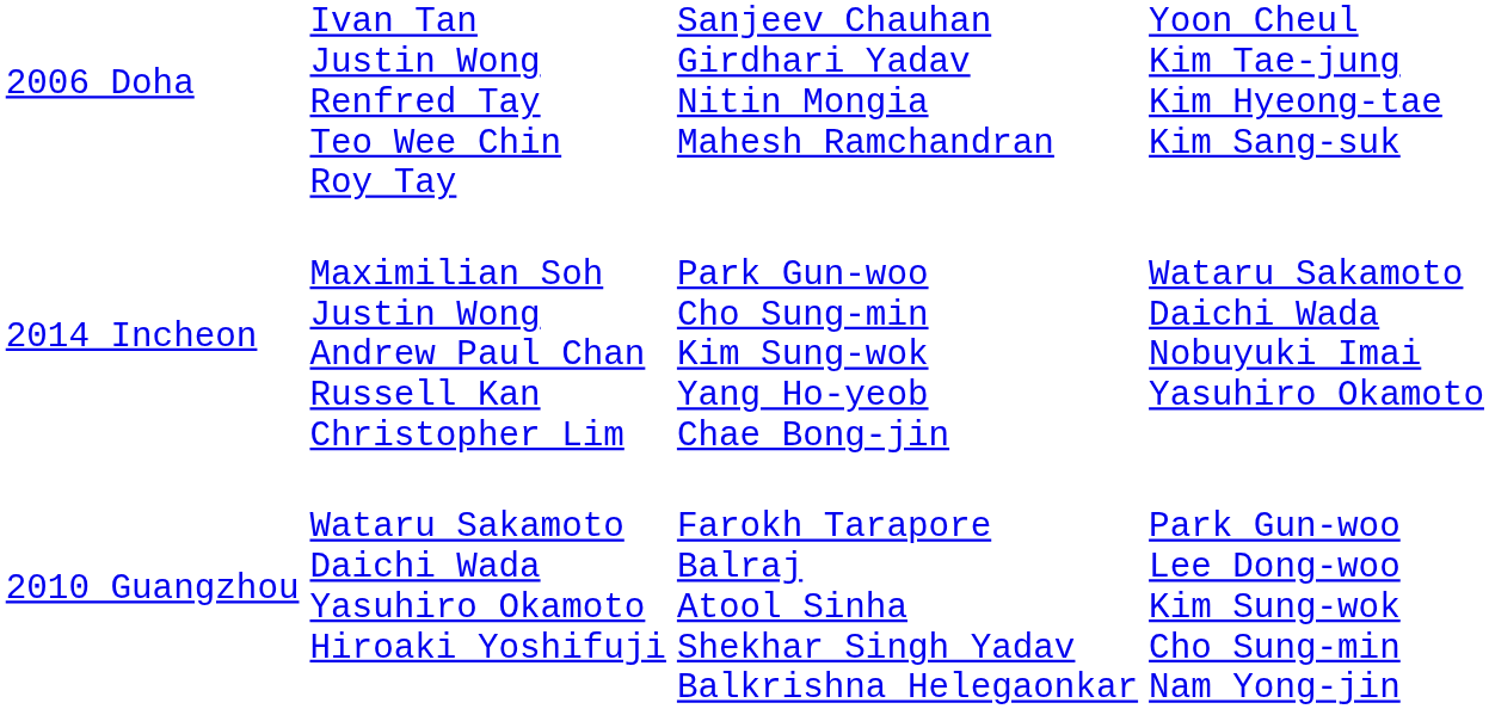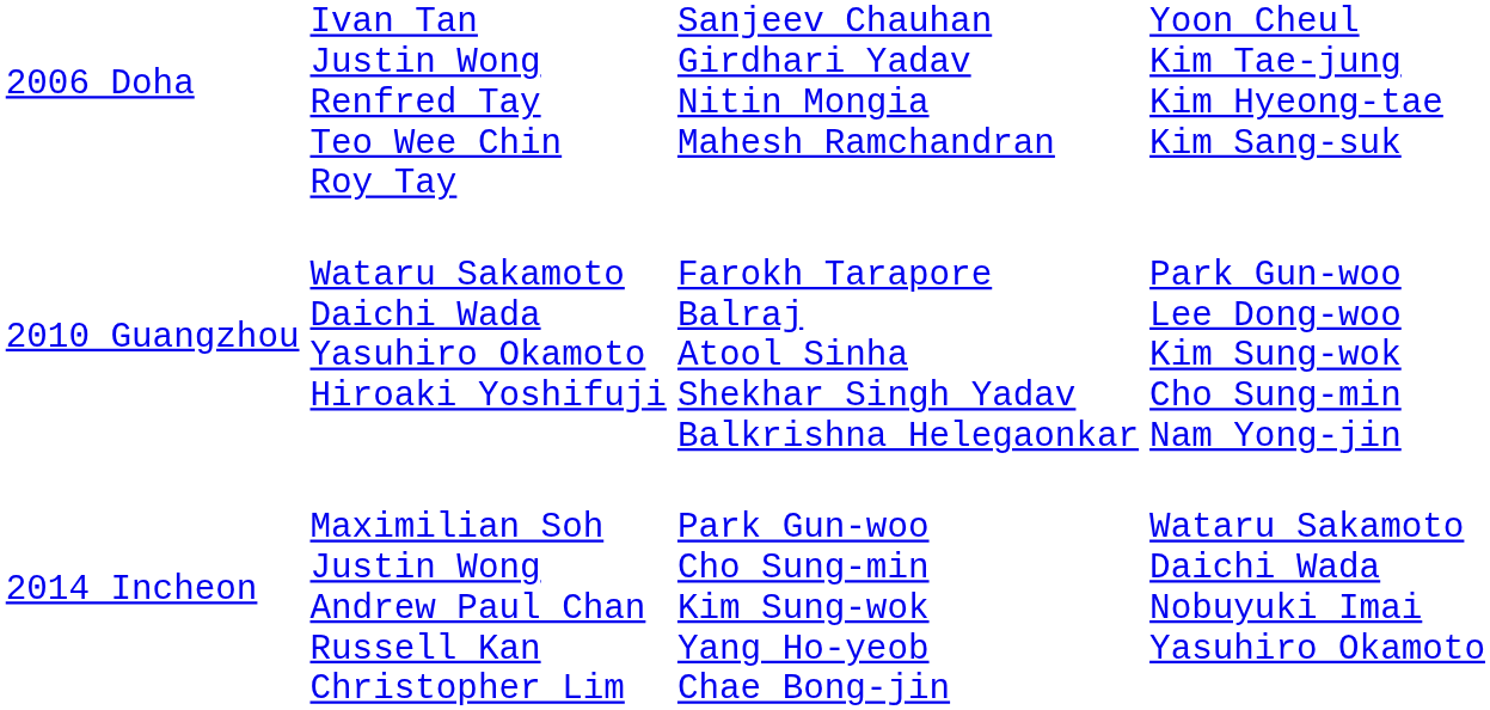rows swapped: 2010 Guangzhou <-> 2014 Incheon
